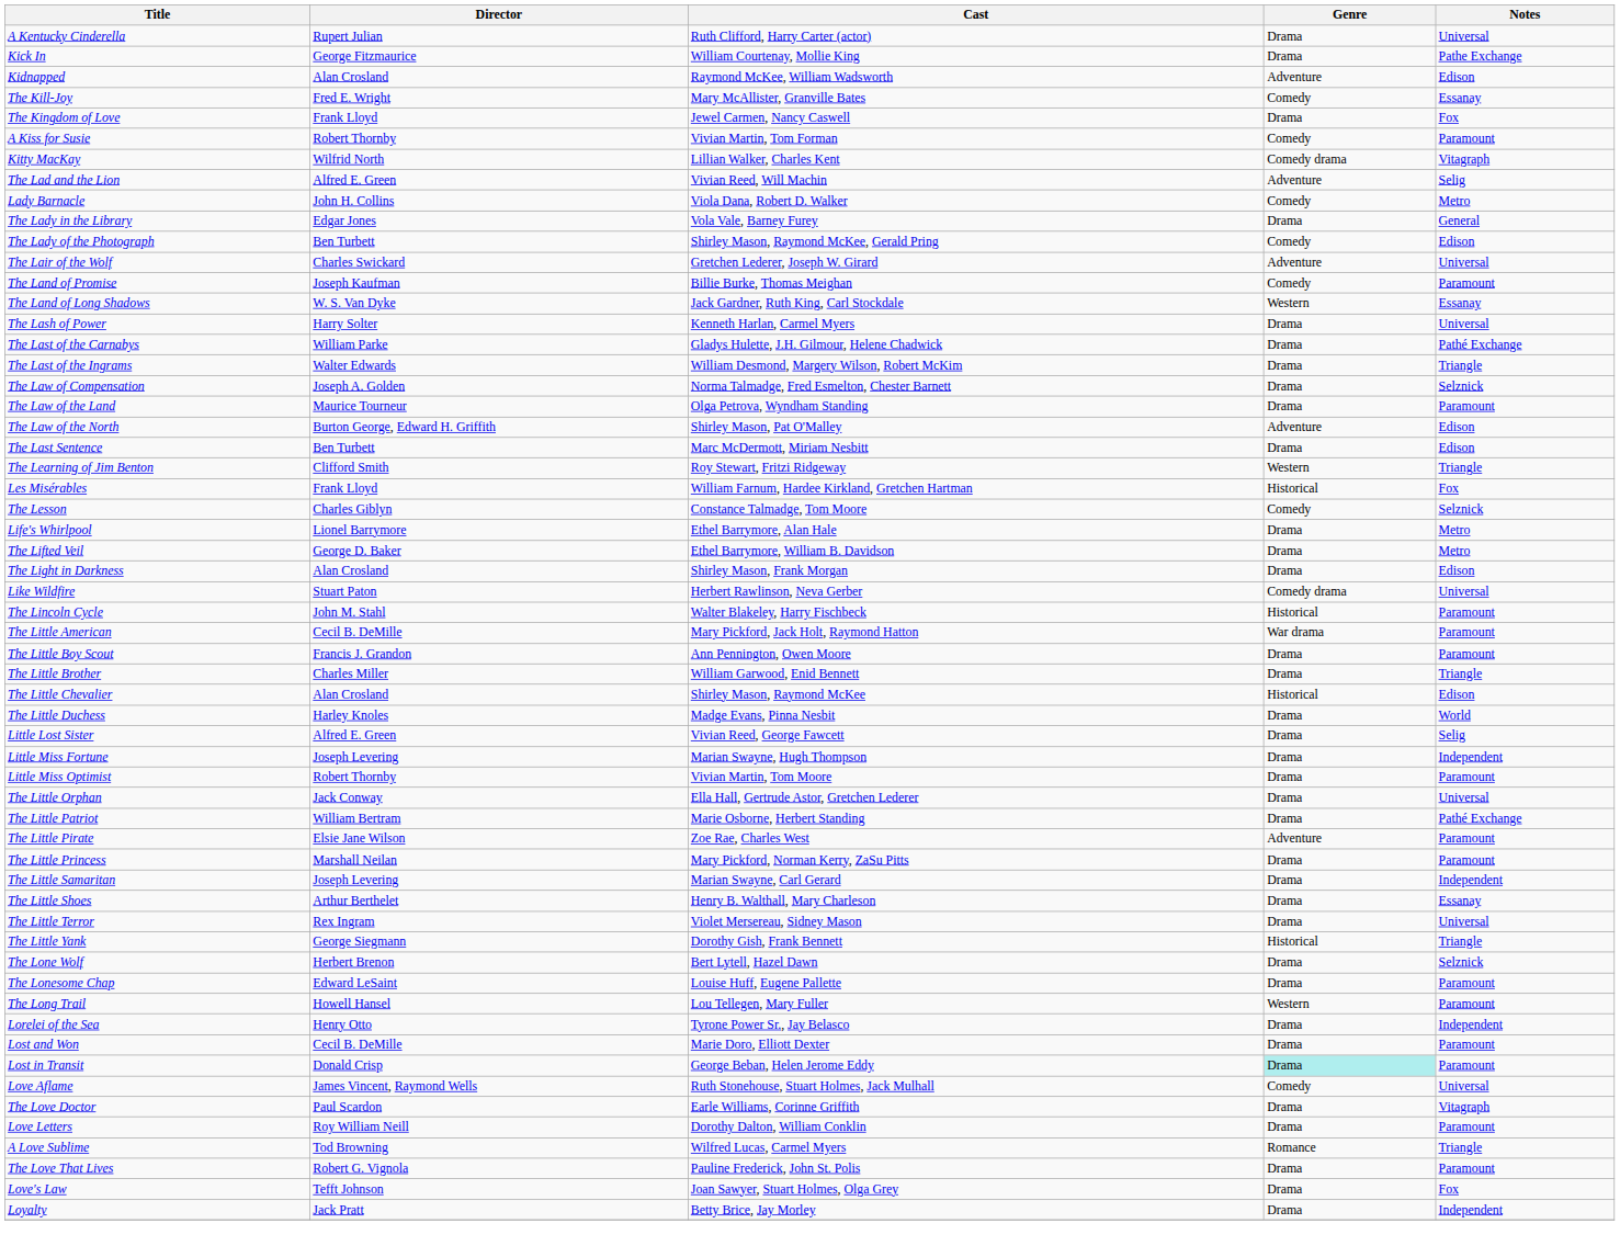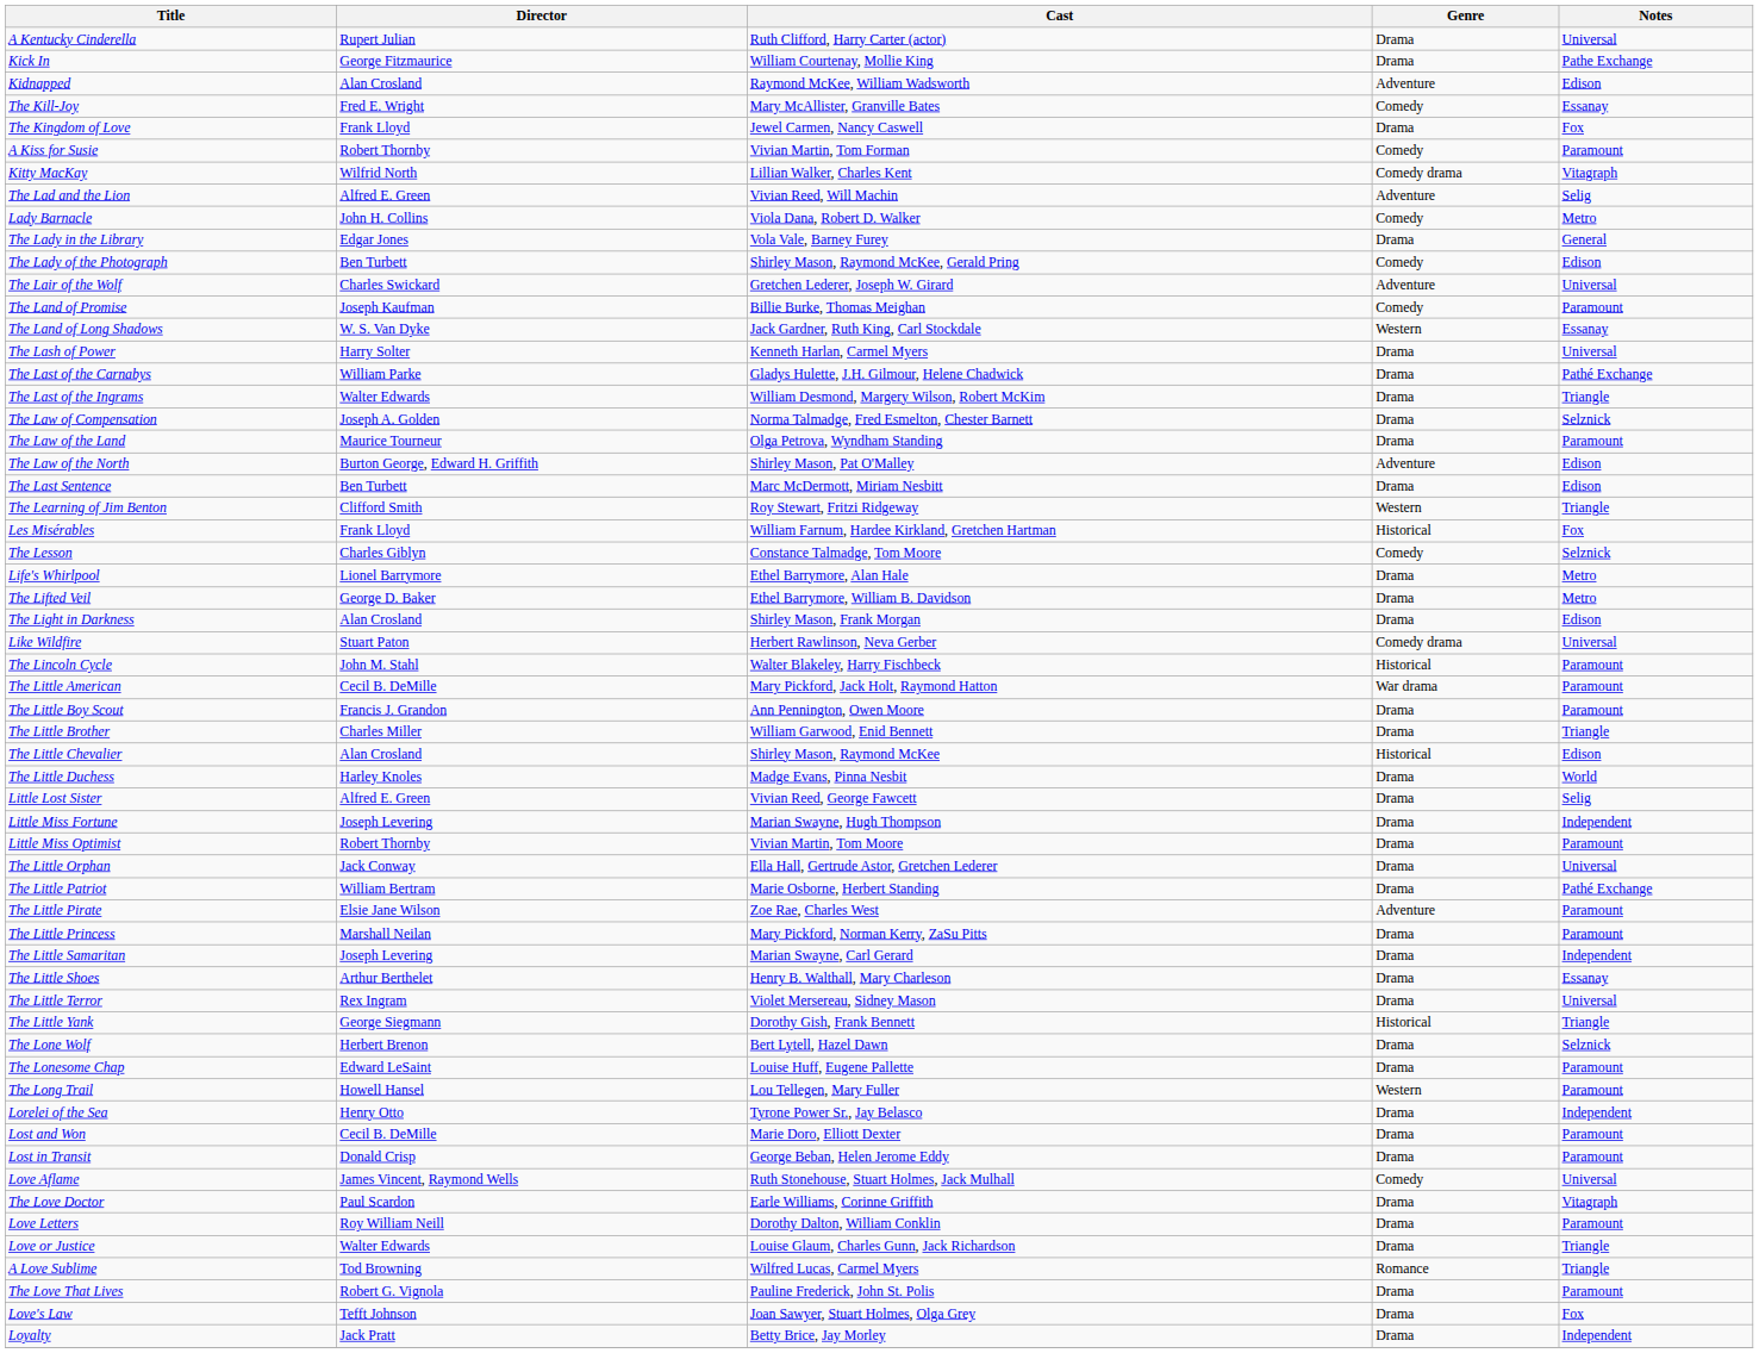Lost in Transit | Genre: paleturquoise background -> no background
+ row: Love or Justice | Walter Edwards | Louise Glaum, Charles Gunn, Jack Richardson | Drama | Triangle
